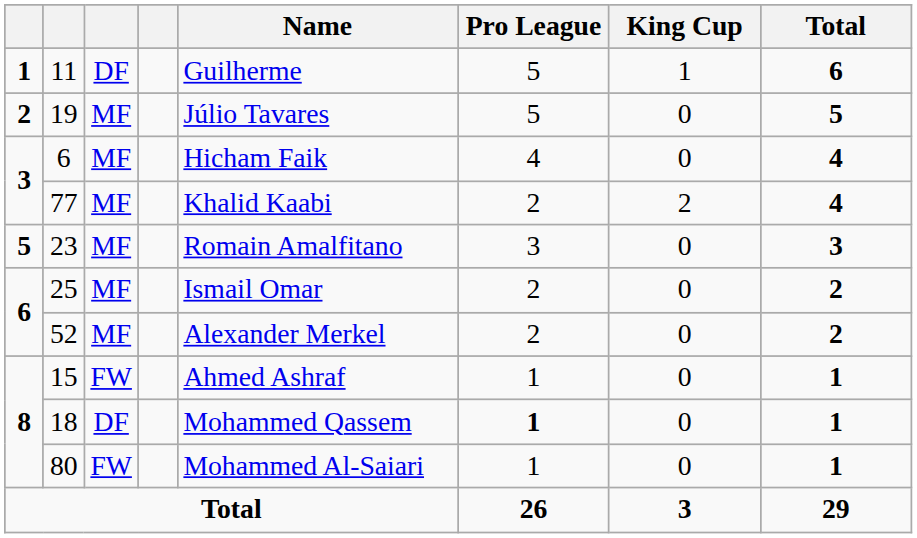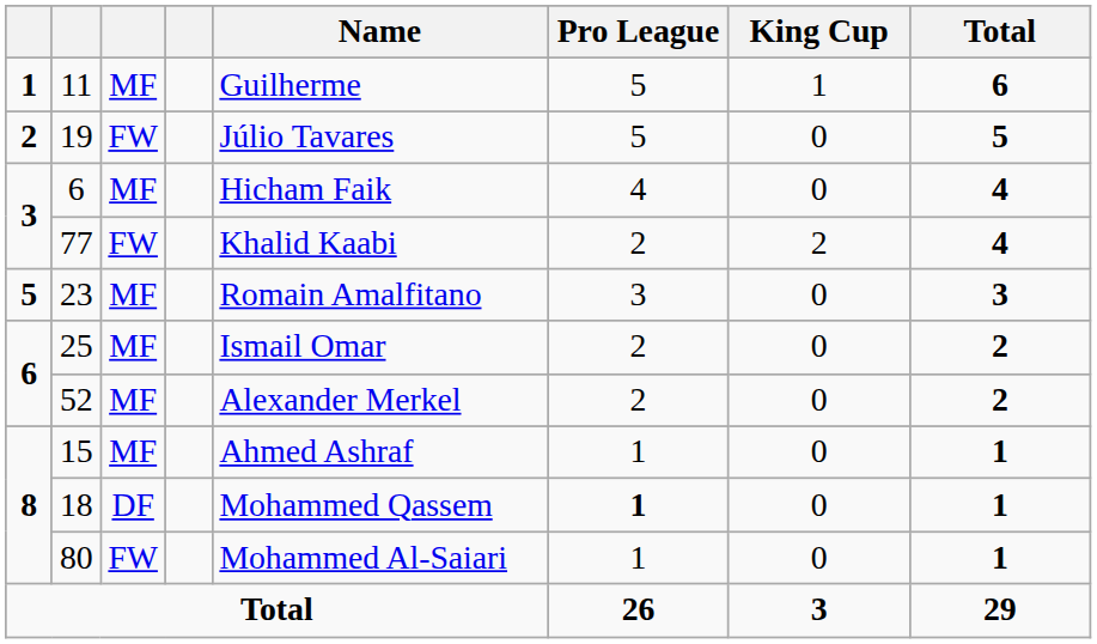11 | column 3: DF -> MF
19 | column 3: MF -> FW
77 | column 3: MF -> FW
15 | column 3: FW -> MF
